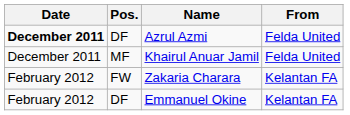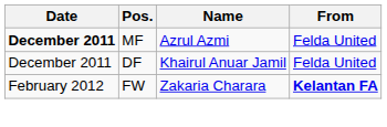Azrul Azmi | Pos.: DF -> MF
Khairul Anuar Jamil | Pos.: MF -> DF
Zakaria Charara | From: normal -> bold
- row: February 2012 | DF | Emmanuel Okine | Kelantan FA
